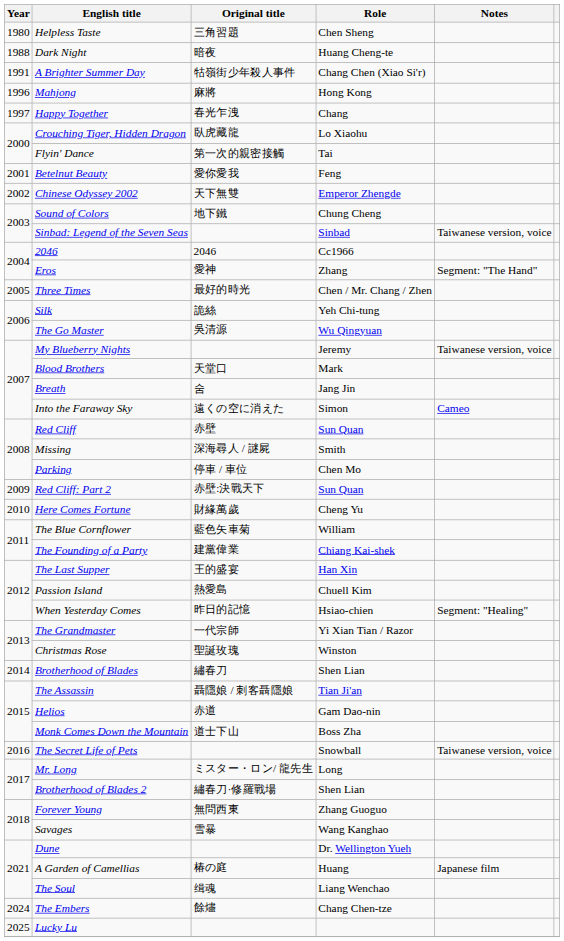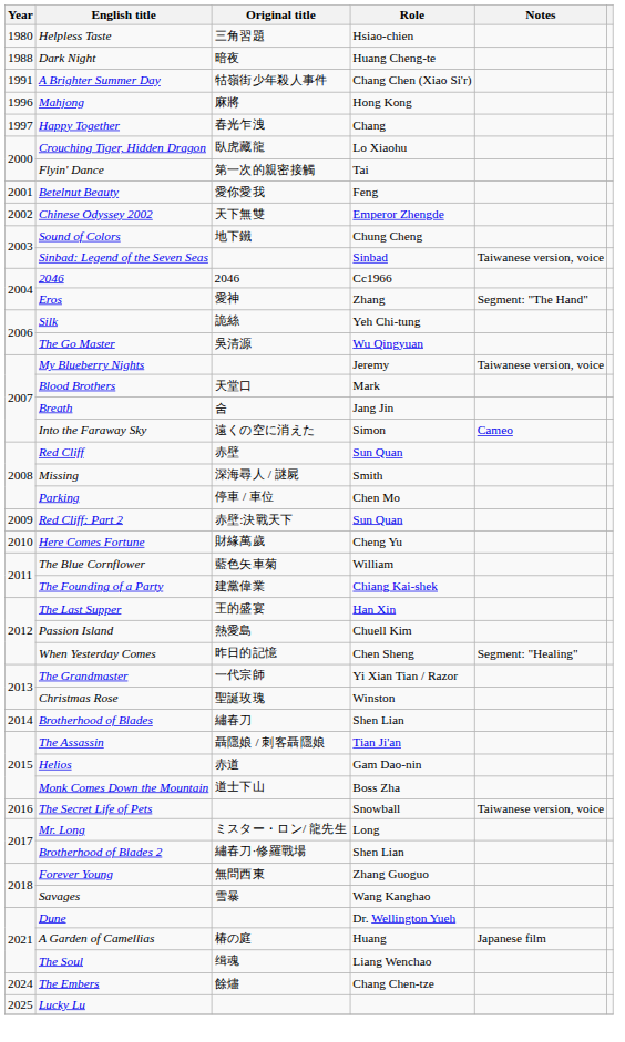Helpless Taste | Role: Chen Sheng -> Hsiao-chien
- row: 2005 | Three Times | 最好的時光 | Chen / Mr. Chang / Zhen
When Yesterday Comes | Role: Hsiao-chien -> Chen Sheng
